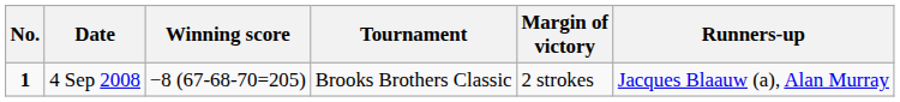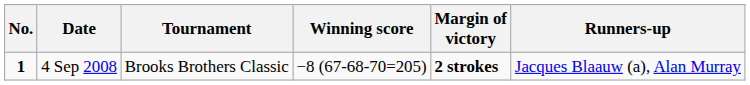columns swapped: Tournament <-> Winning score
4 Sep 2008 | Margin of victory: normal -> bold
